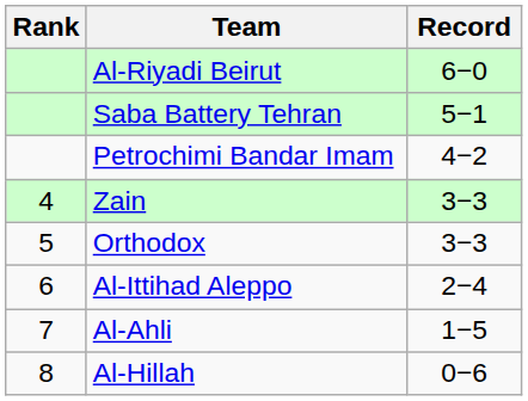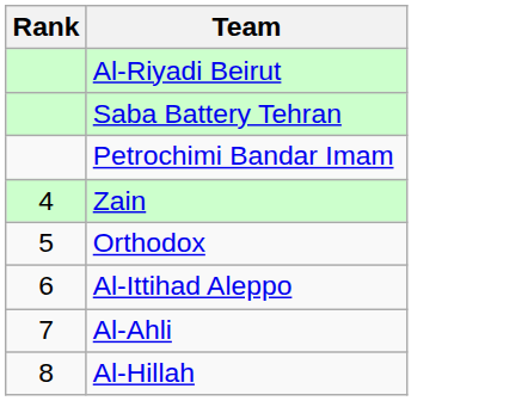- column: Record | 6−0 | 5−1 | 4−2 | 3−3 | 3−3 | 2−4 | 1−5 | 0−6
